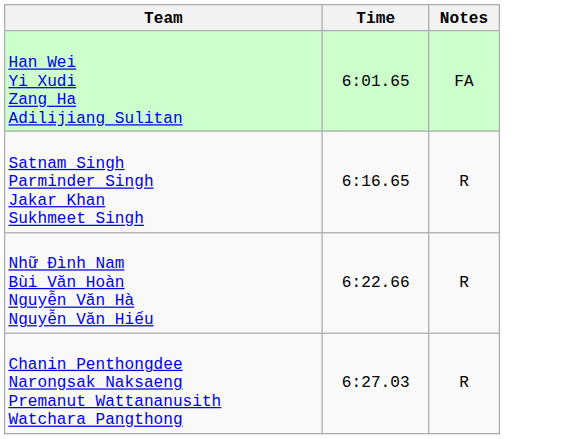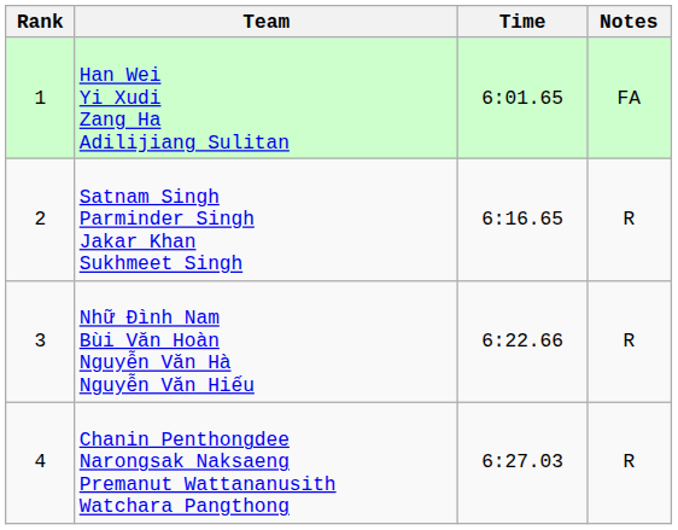+ column: Rank | 1 | 2 | 3 | 4
